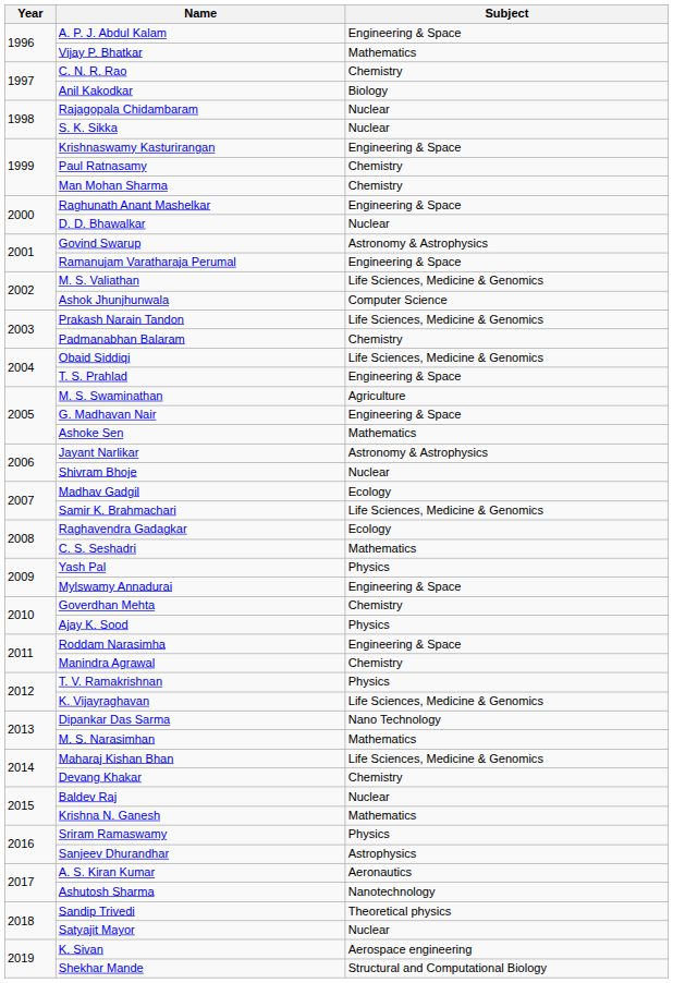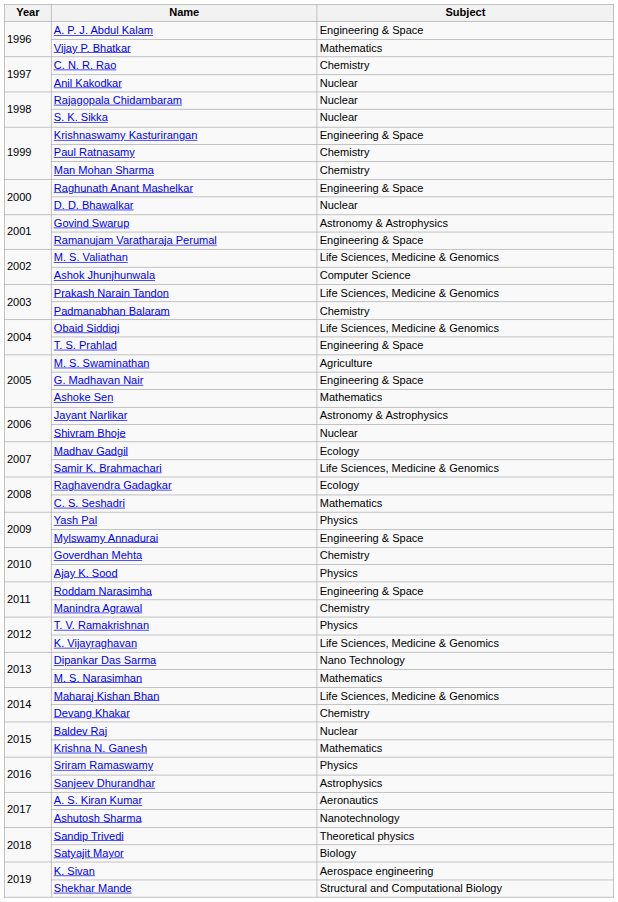Anil Kakodkar | Subject: Biology -> Nuclear
Satyajit Mayor | Subject: Nuclear -> Biology
